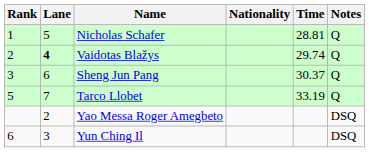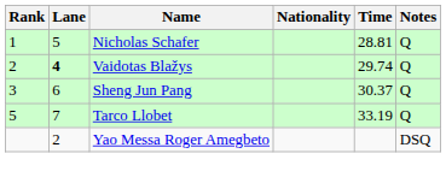- row: 6 | 3 | Yun Ching Il | DSQ
